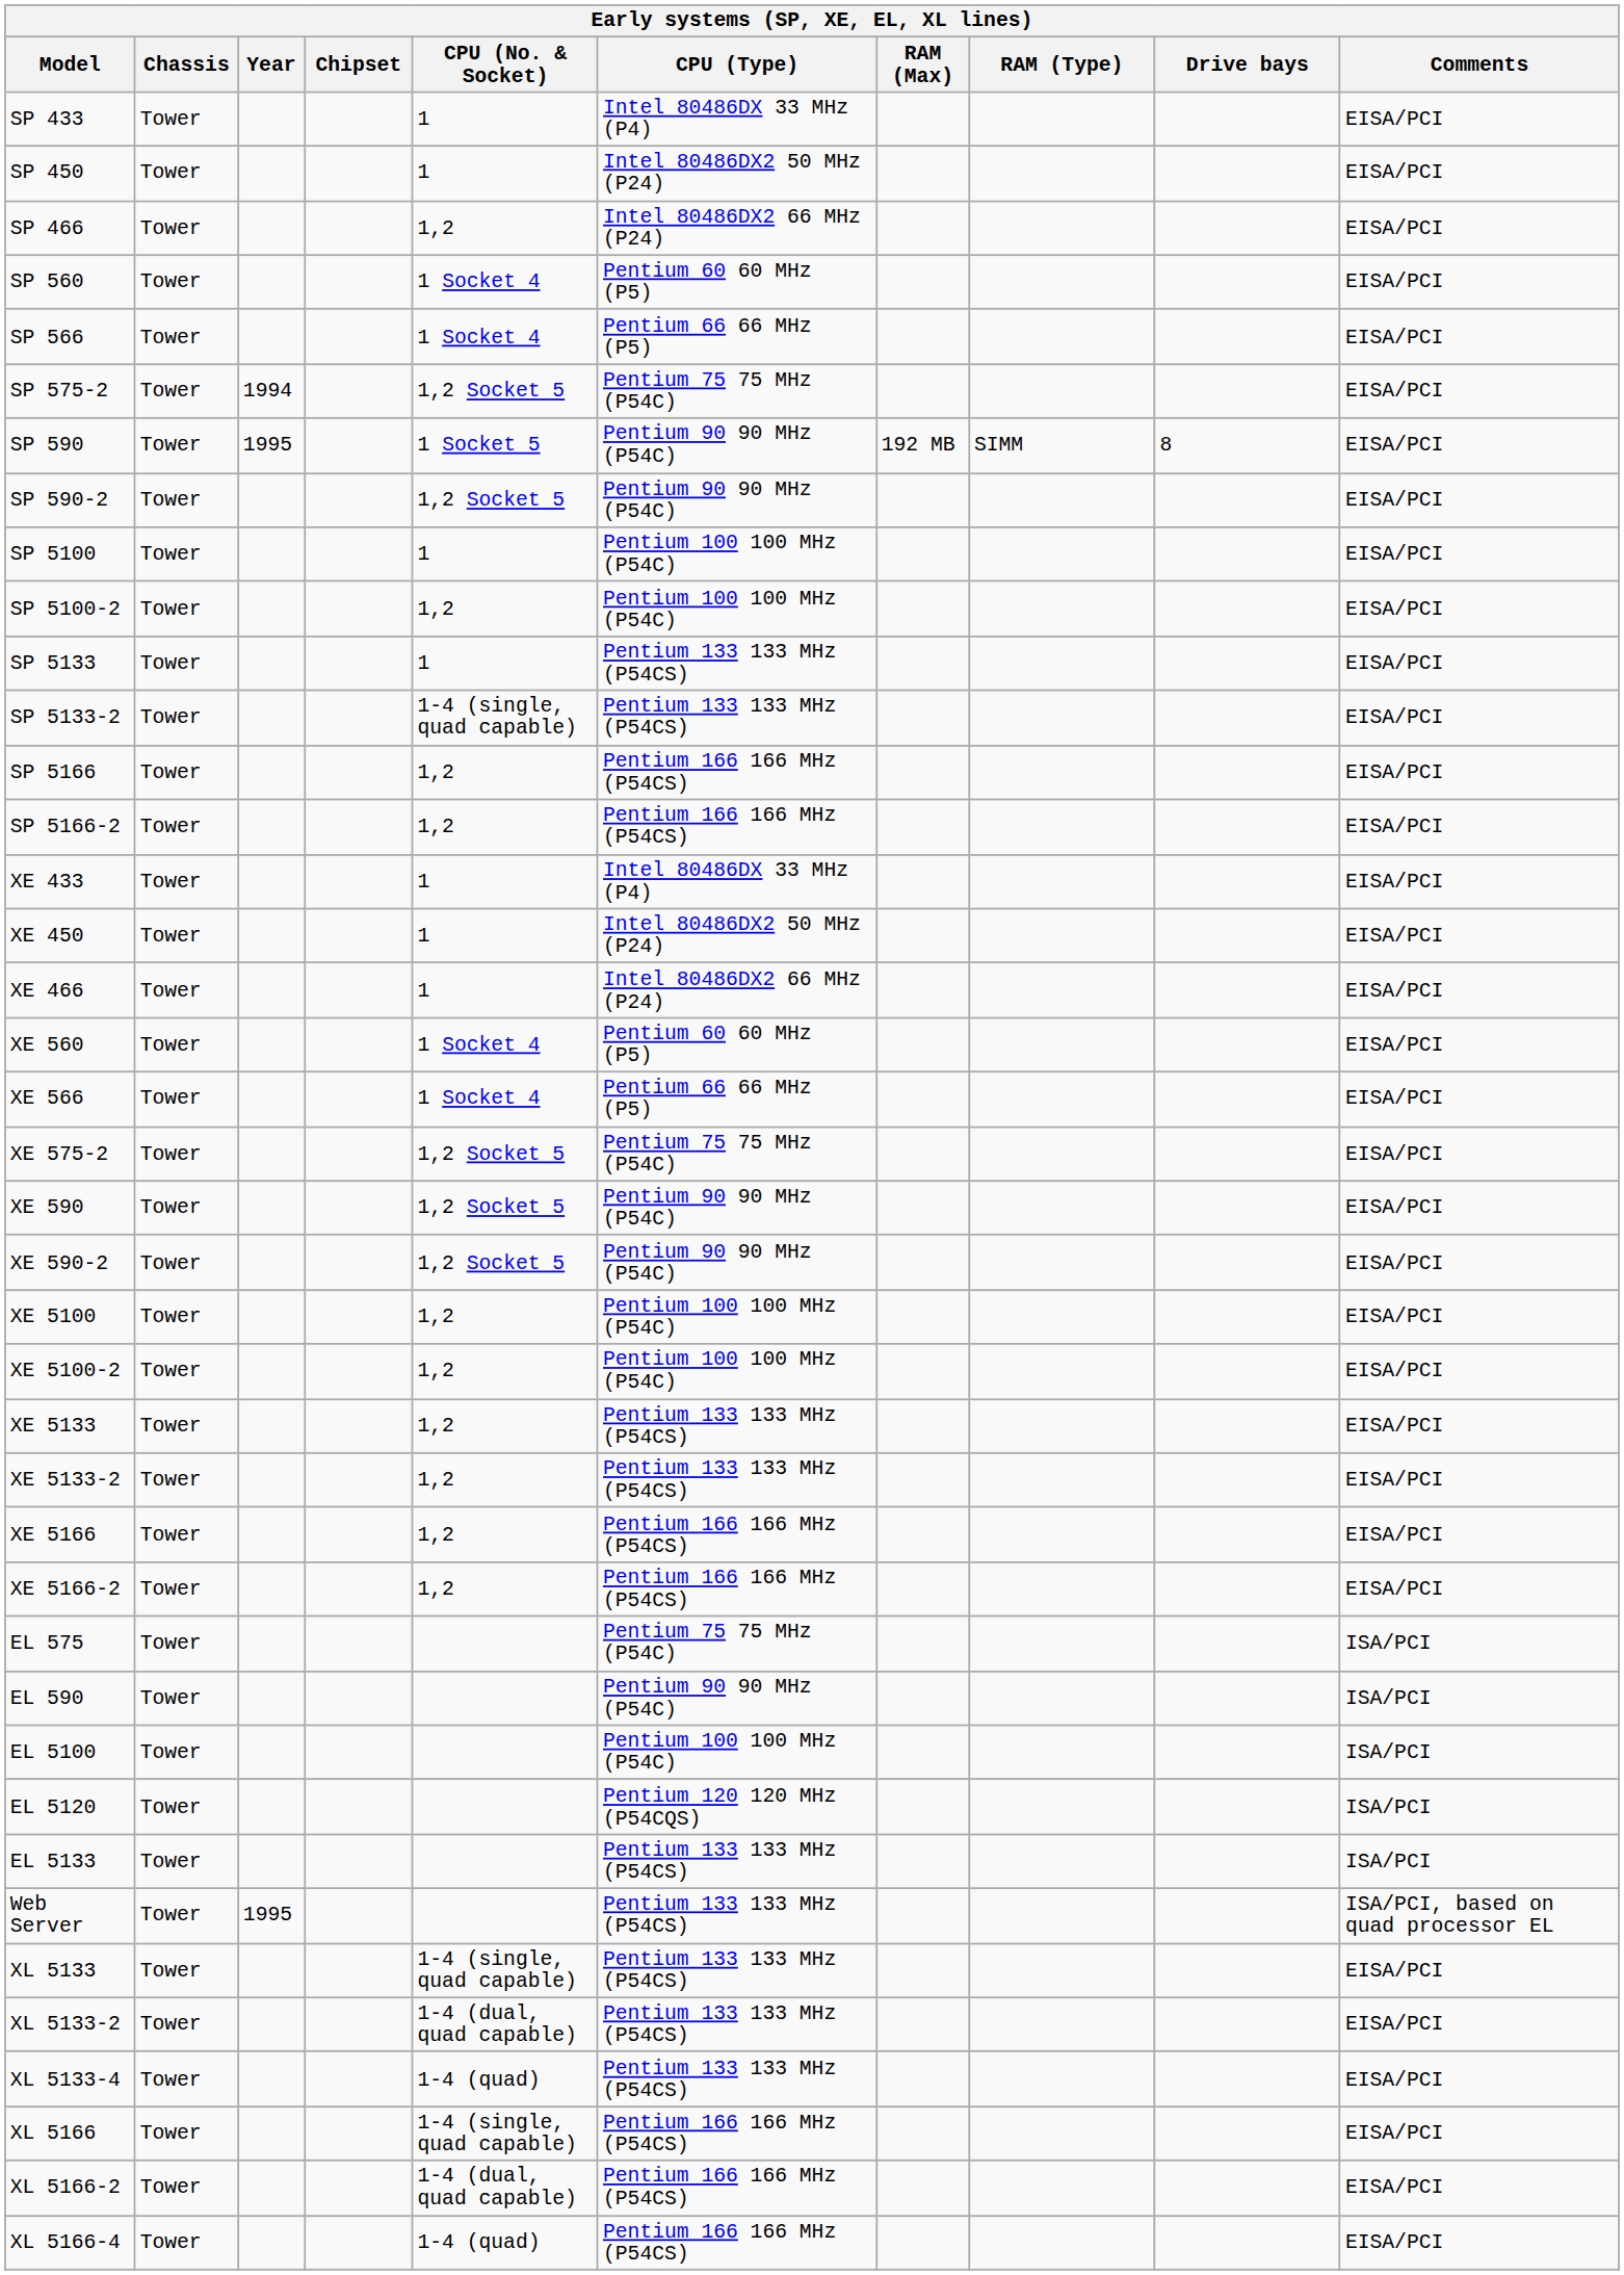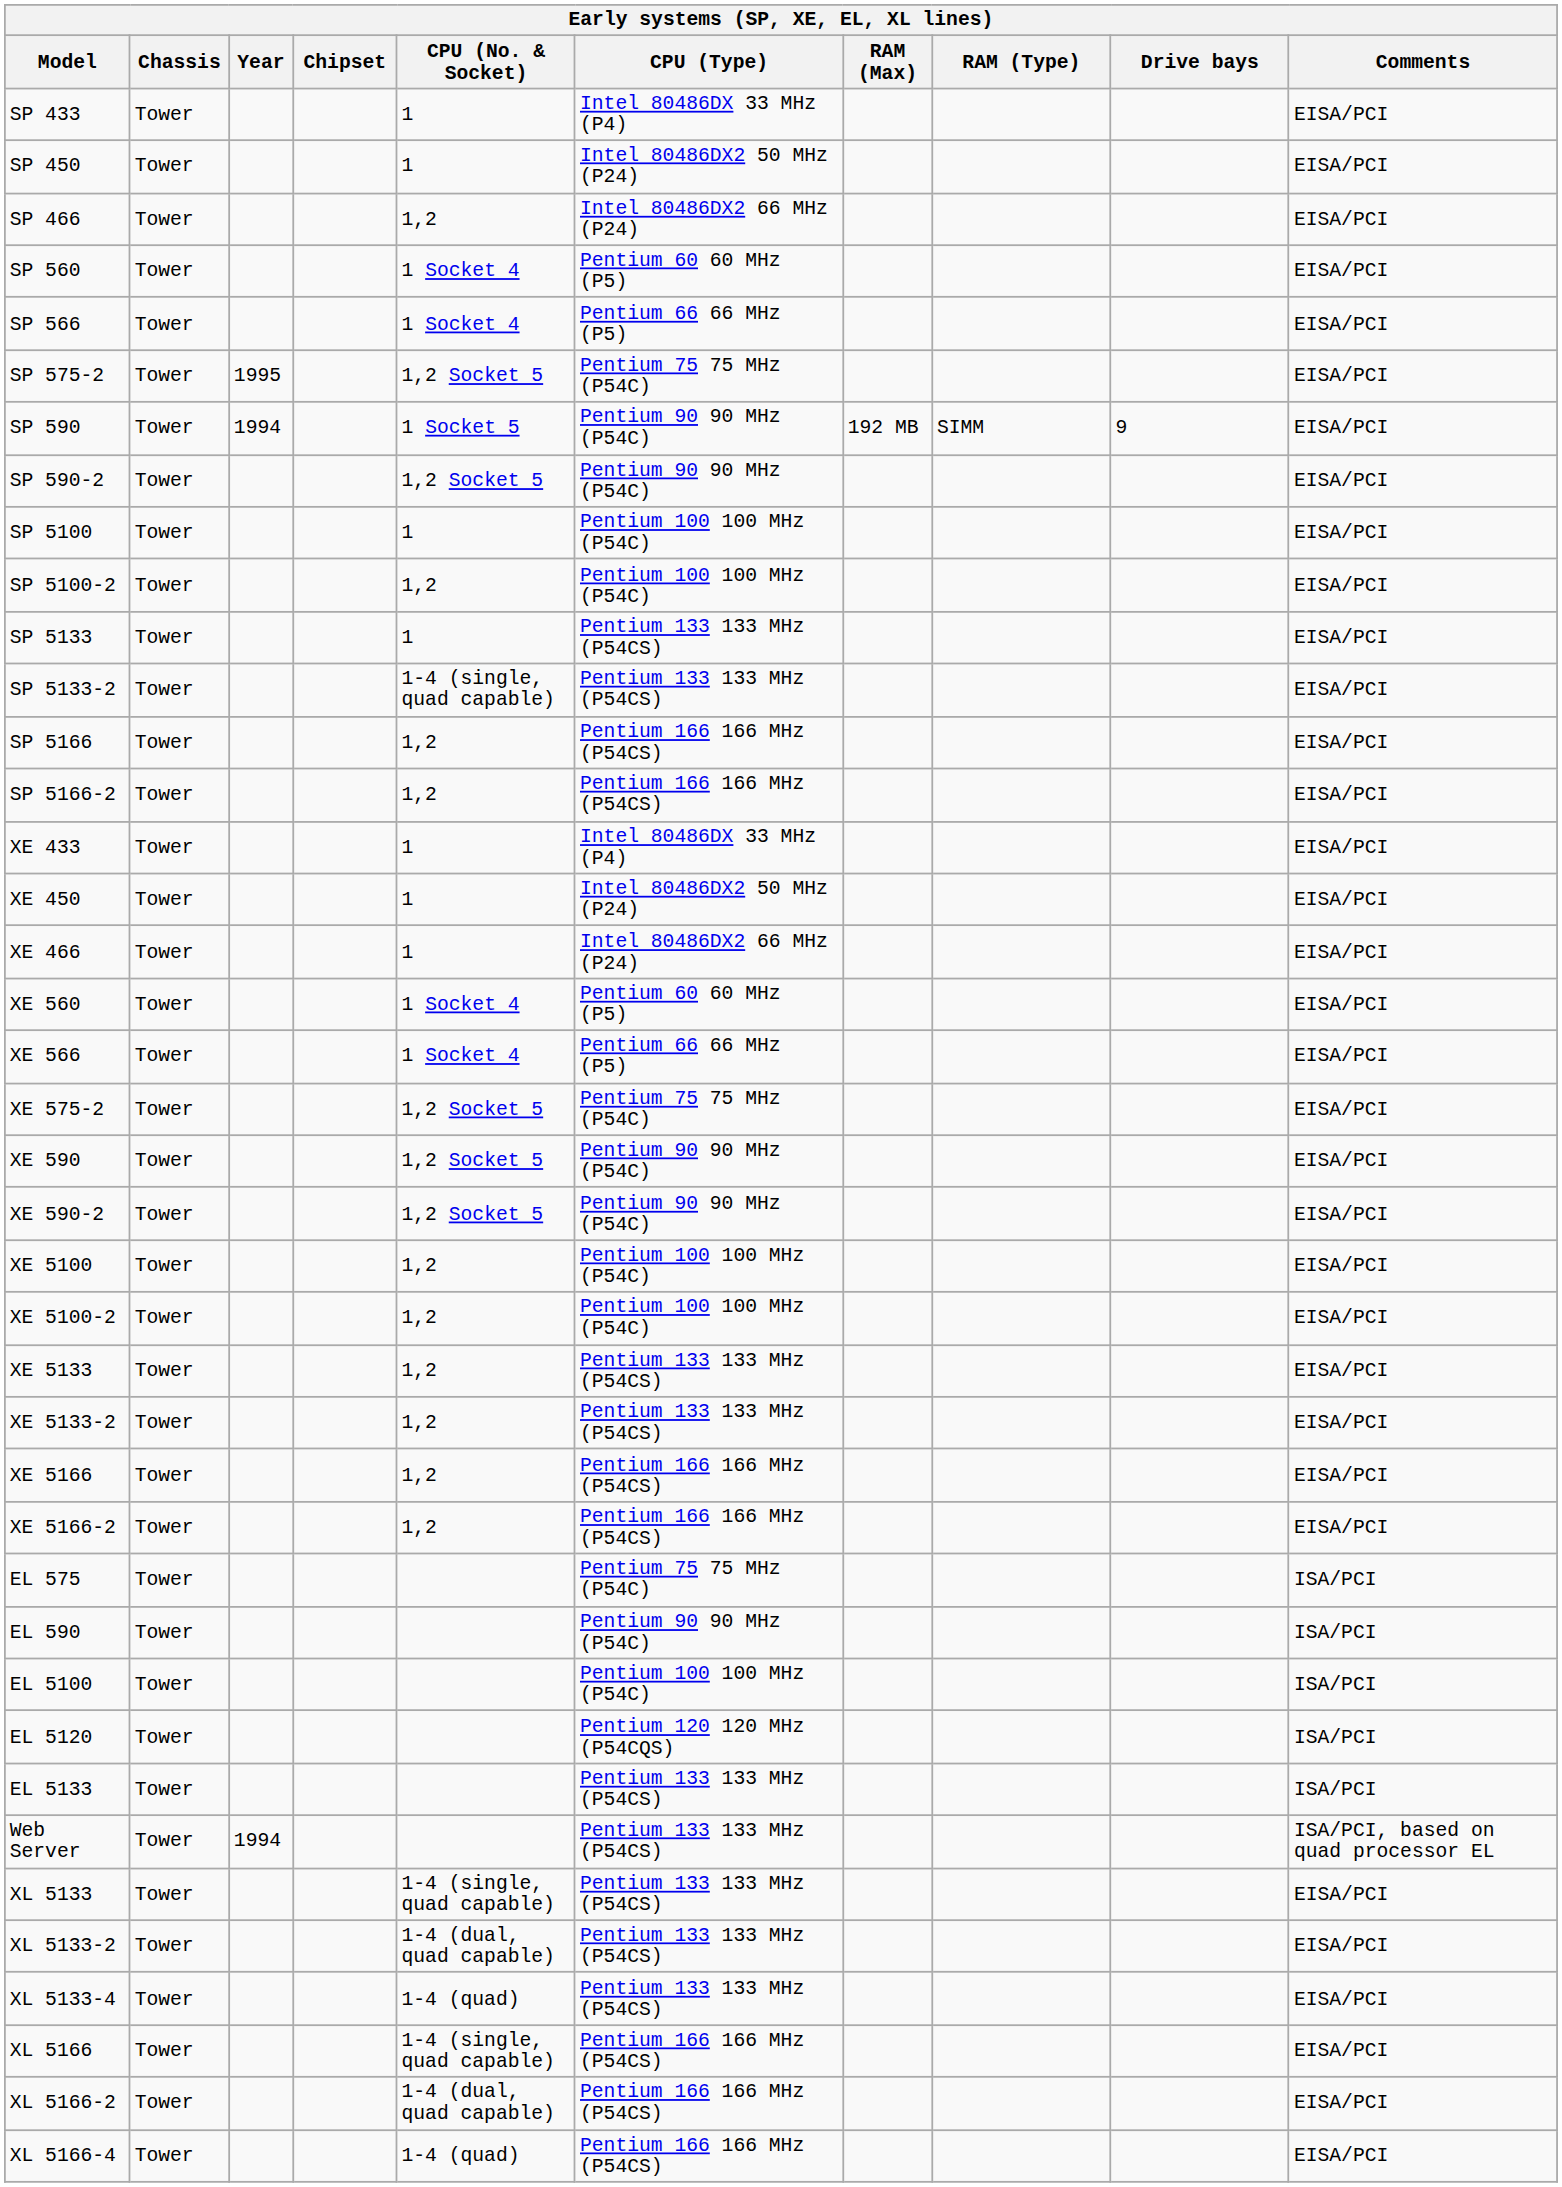SP 575-2 | Year: 1994 -> 1995
SP 590 | Year: 1995 -> 1994
SP 590 | Drive bays: 8 -> 9
Web Server | Year: 1995 -> 1994
